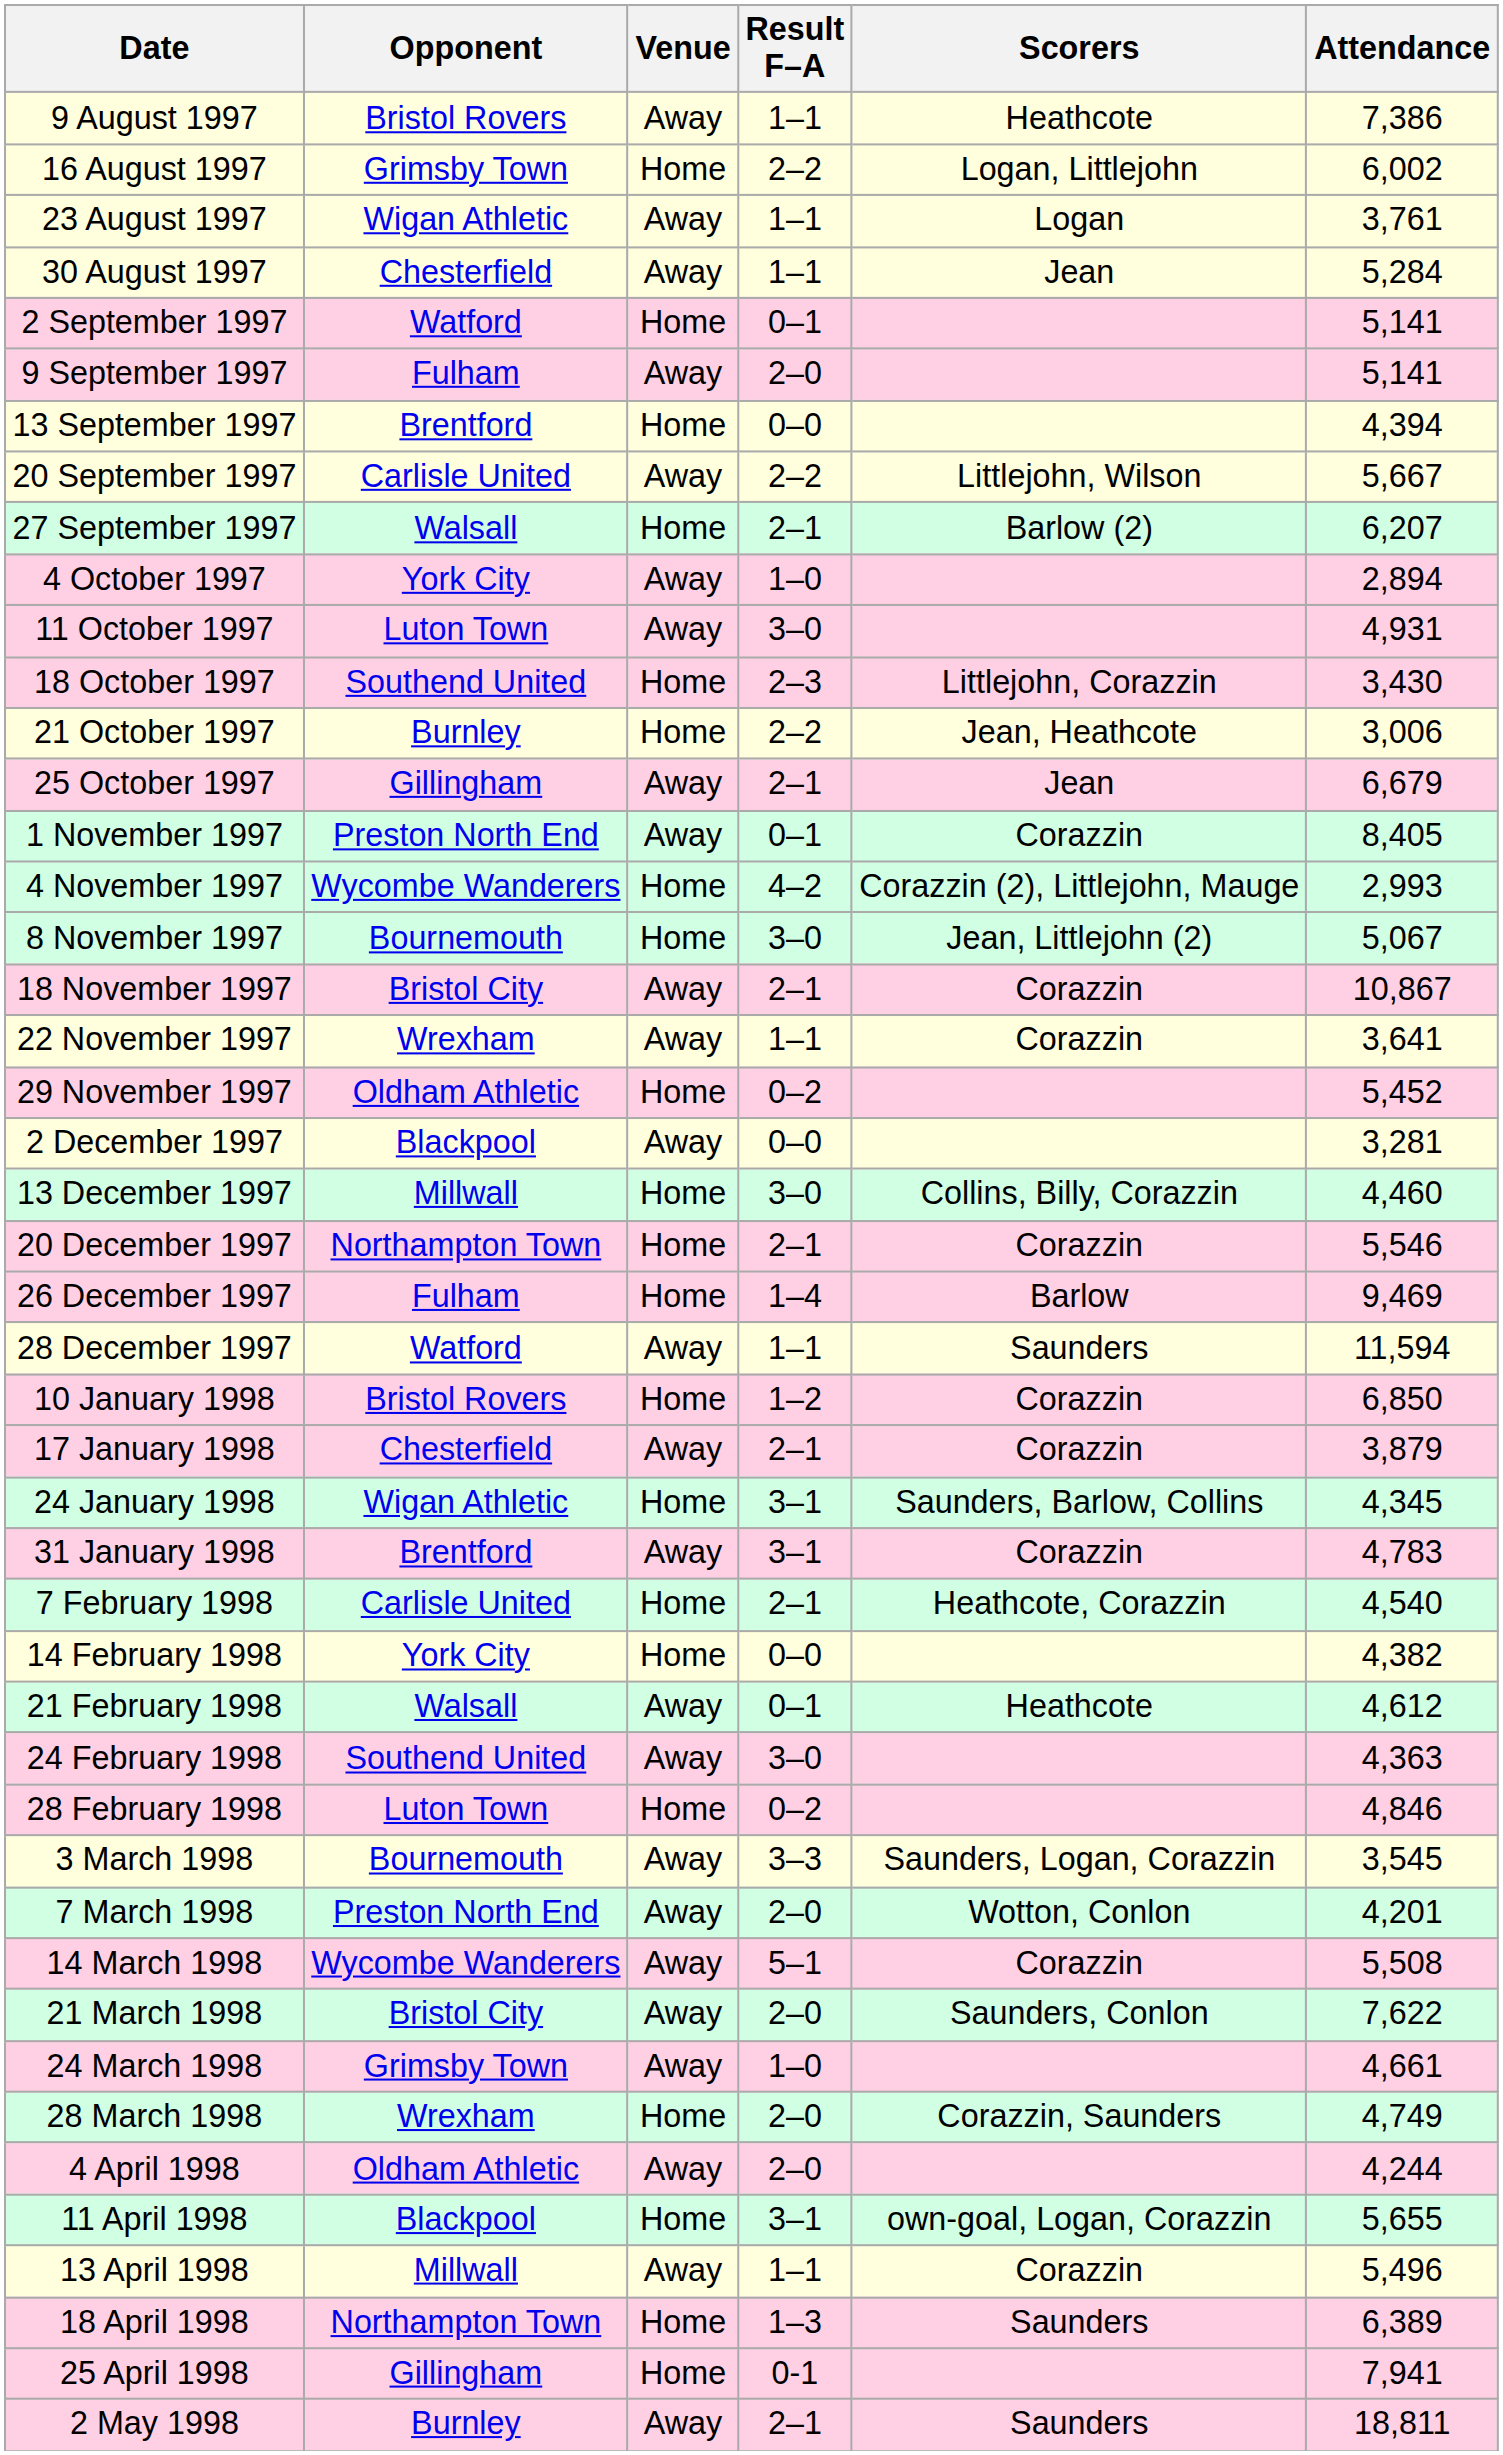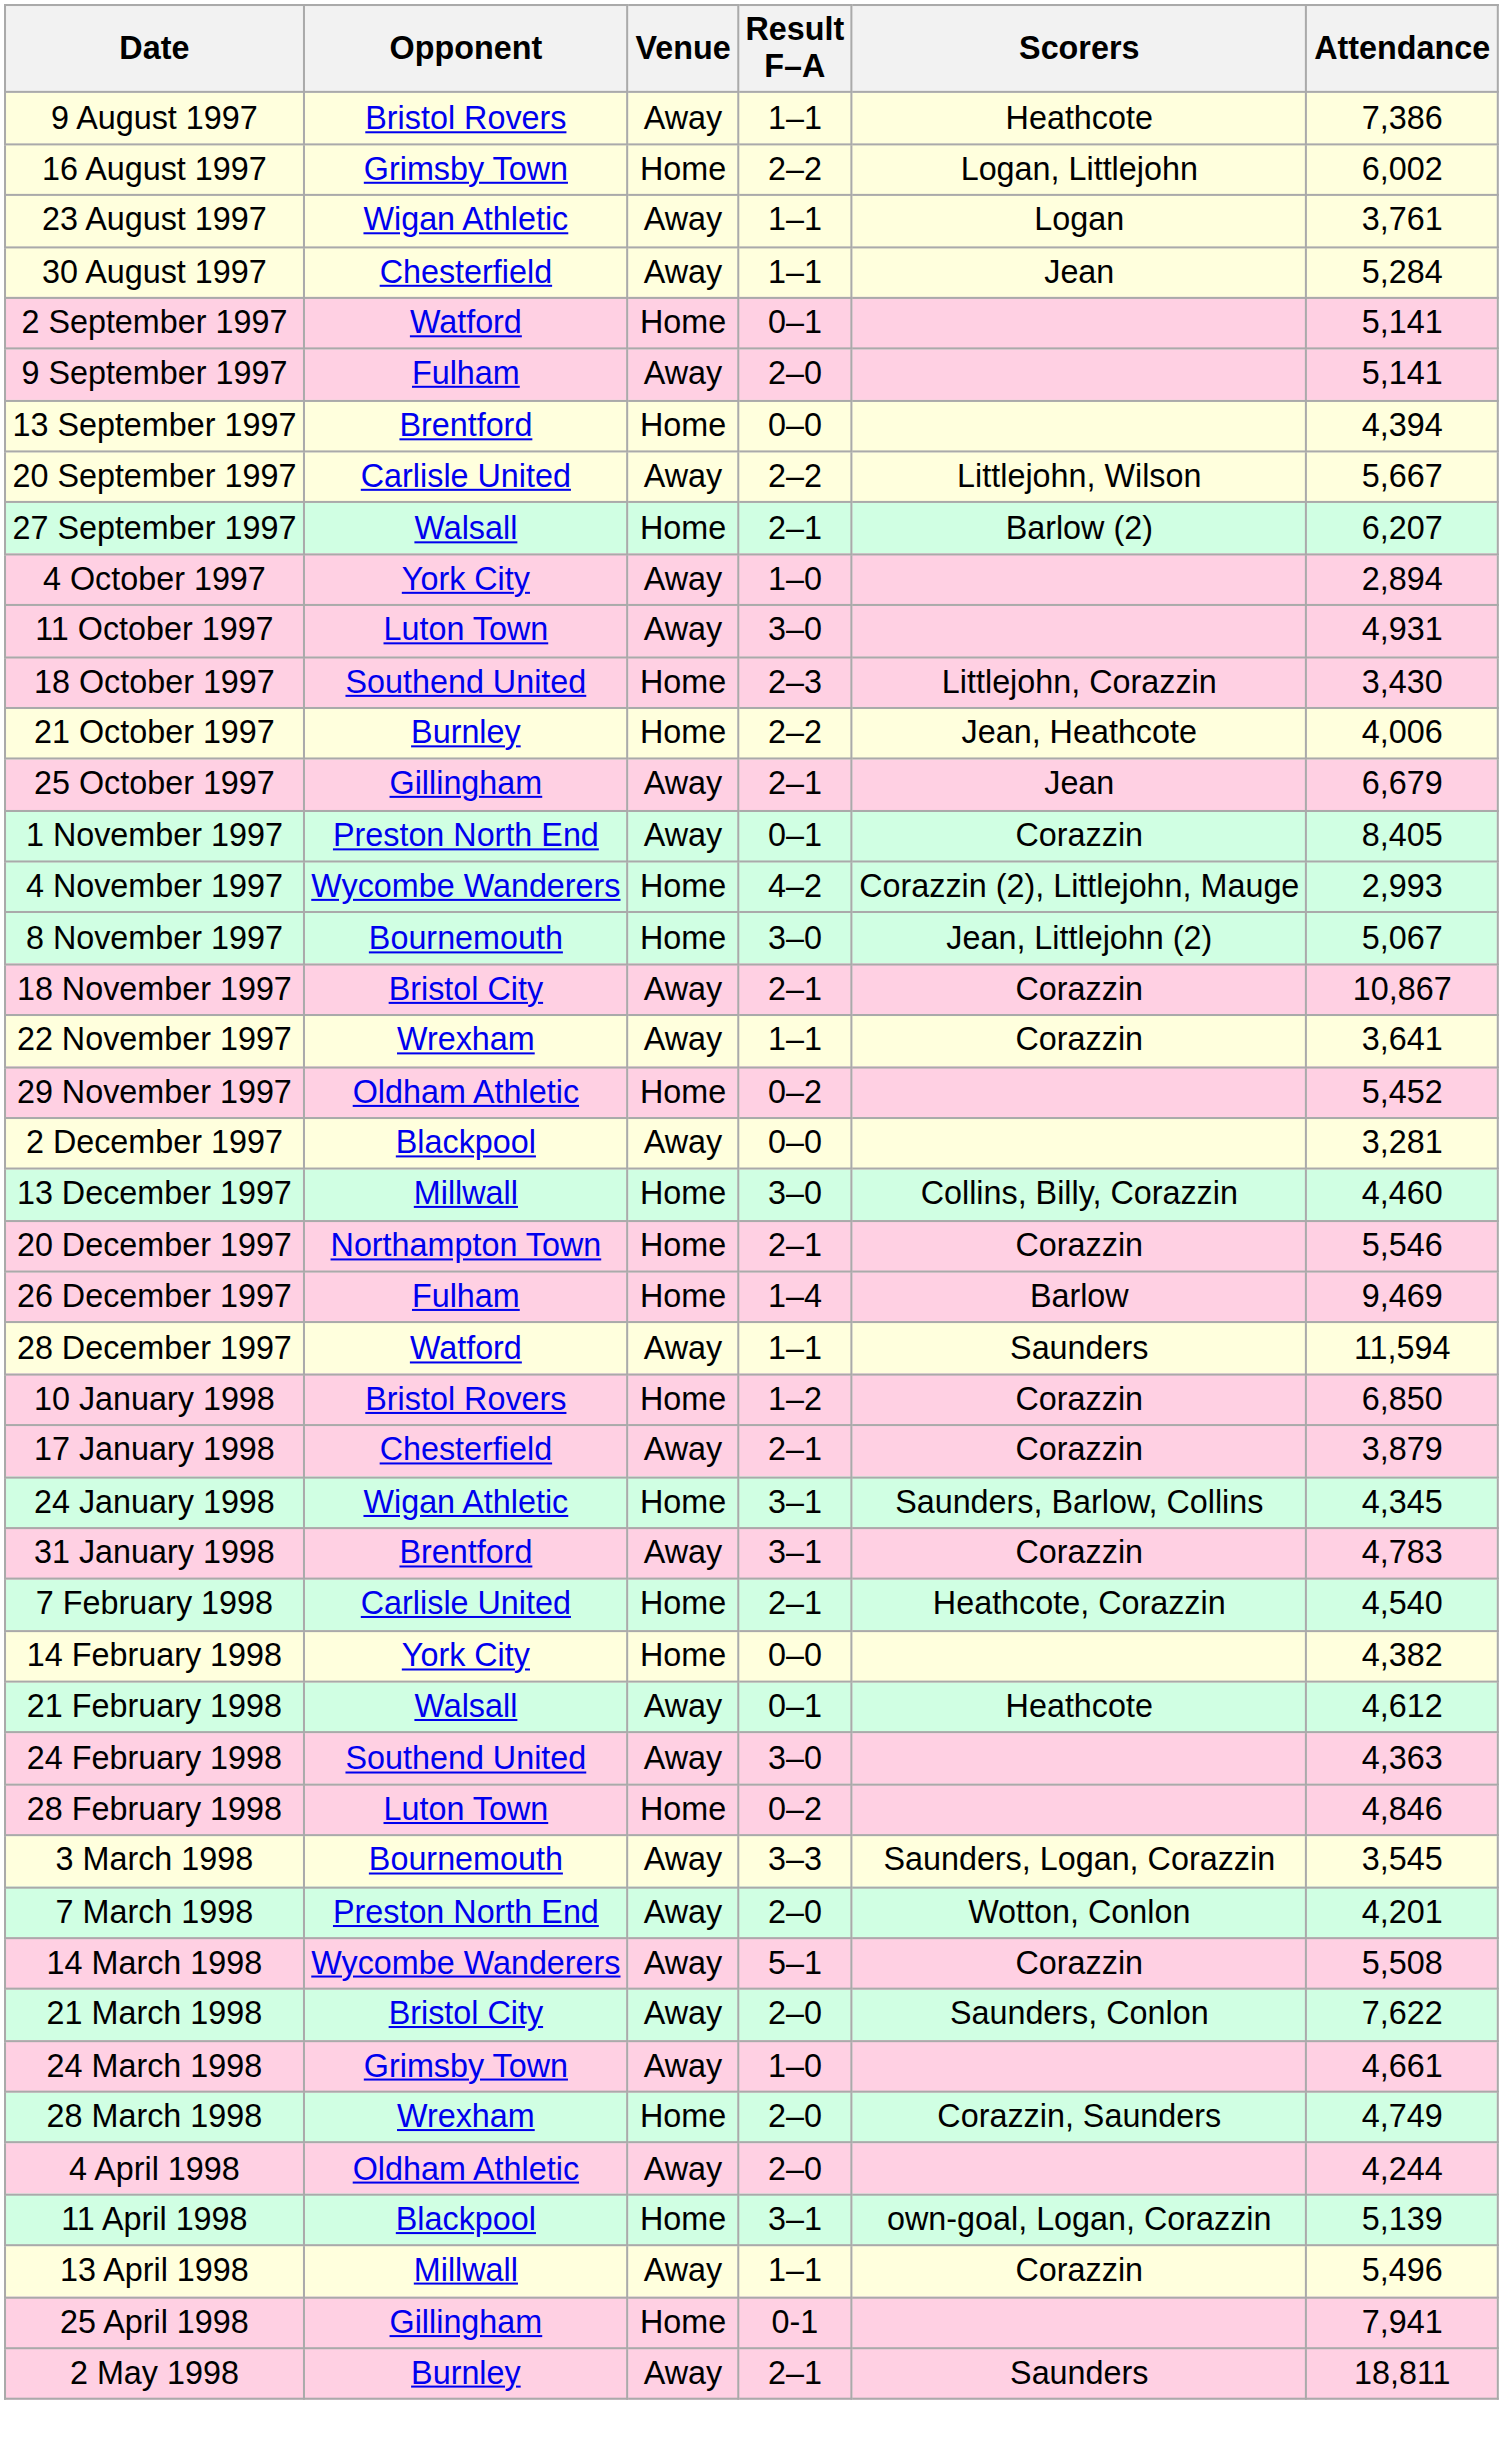21 October 1997 | Attendance: 3,006 -> 4,006
11 April 1998 | Attendance: 5,655 -> 5,139
- row: 18 April 1998 | Northampton Town | Home | 1–3 | Saunders | 6,389
